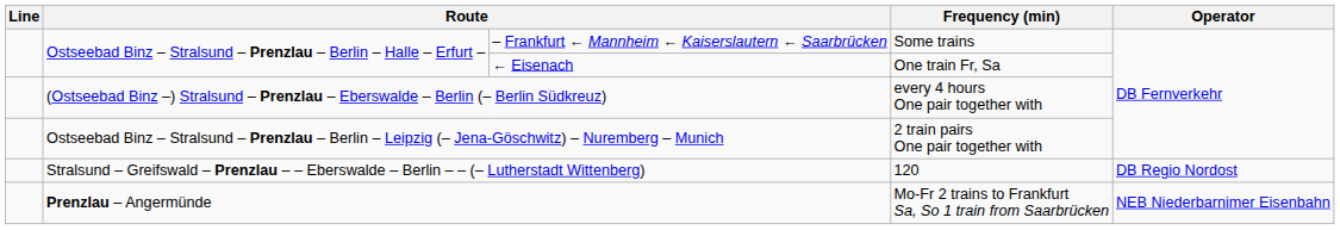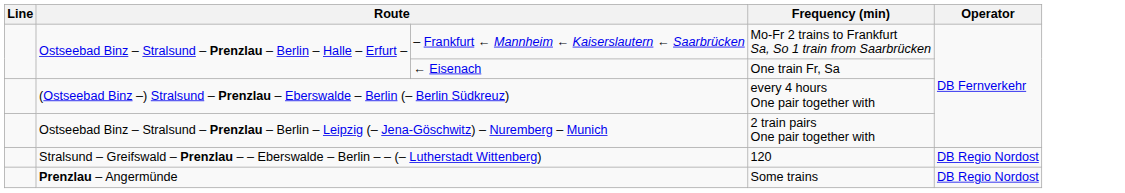– Frankfurt ← Mannheim ← Kaiserslautern ← Saarbrücken | Frequency (min): Some trains -> Mo-Fr 2 trains to Frankfurt Sa, So 1 train from Saarbrücken
Prenzlau – Angermünde | Frequency (min): Mo-Fr 2 trains to Frankfurt Sa, So 1 train from Saarbrücken -> Some trains
Prenzlau – Angermünde | Operator: NEB Niederbarnimer Eisenbahn -> DB Regio Nordost
